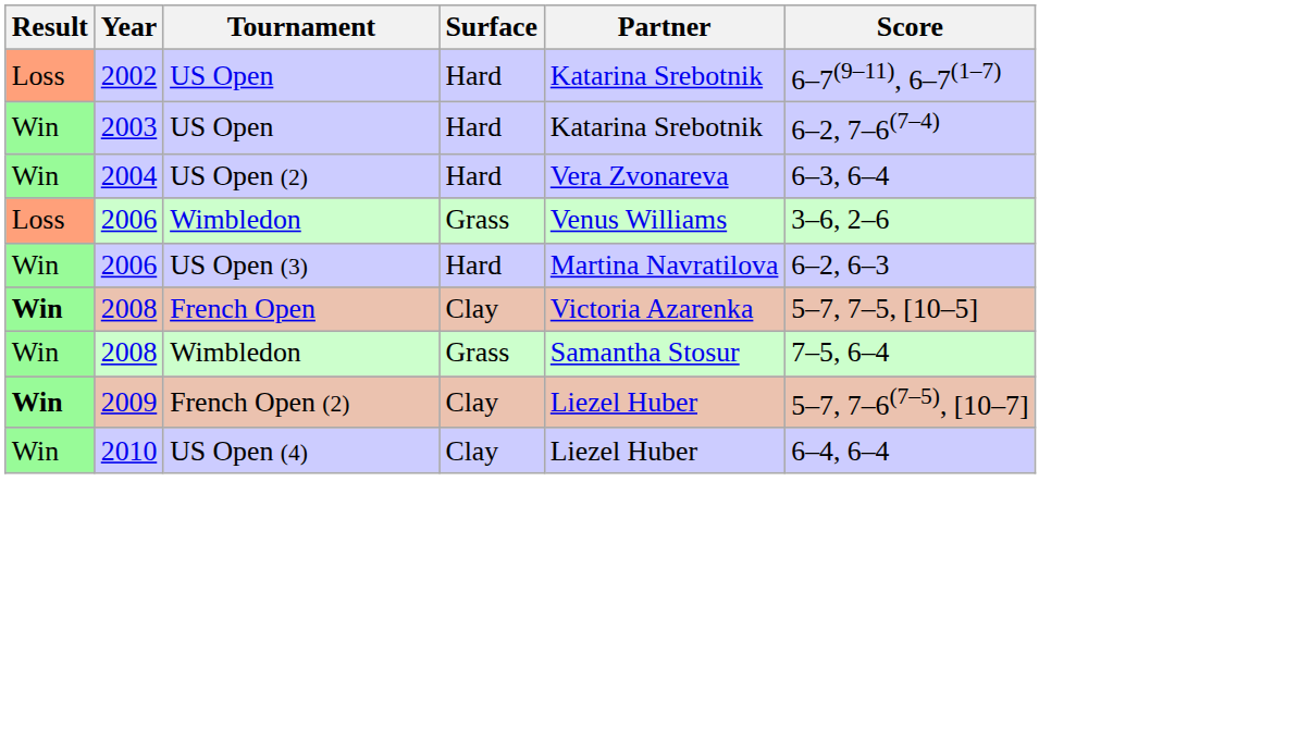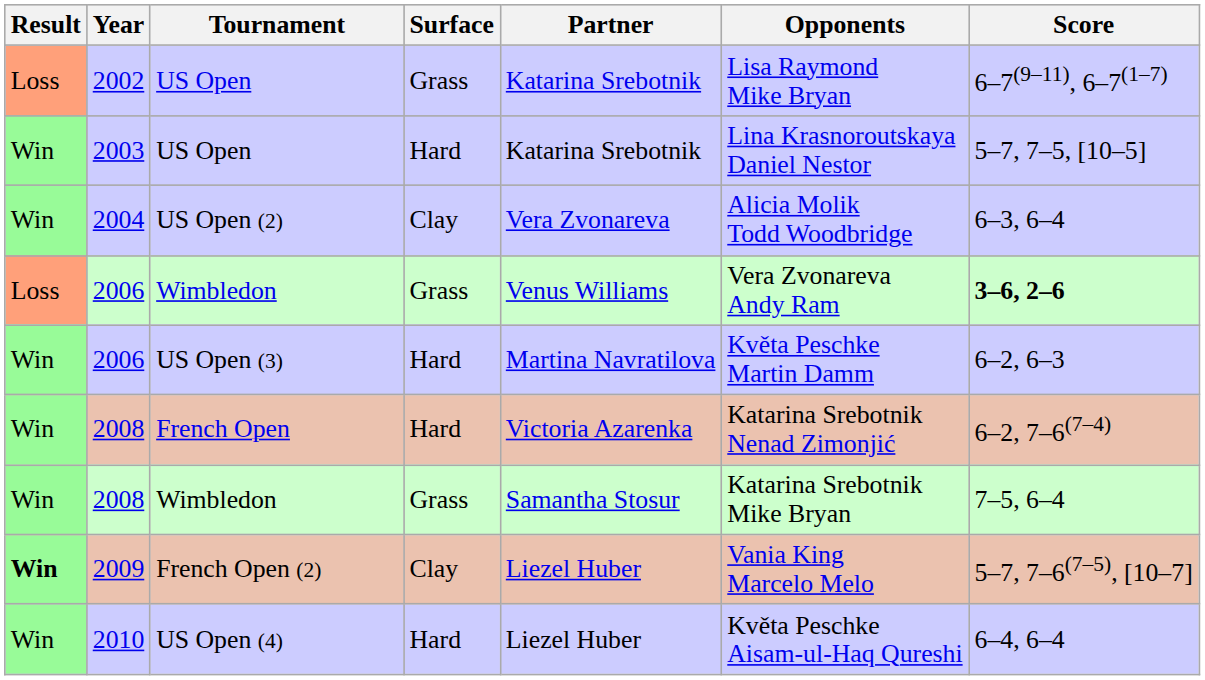+ column: Opponents | Lisa Raymond Mike Bryan | Lina Krasnoroutskaya Daniel Nestor | Alicia Molik Todd Woodbridge | Vera Zvonareva Andy Ram | Květa Peschke Martin Damm | Katarina Srebotnik Nenad Zimonjić | Katarina Srebotnik Mike Bryan | Vania King Marcelo Melo | Květa Peschke Aisam-ul-Haq Qureshi
2002 | Surface: Hard -> Grass
2003 | Score: 6–2, 7–6(7–4) -> 5–7, 7–5, [10–5]
2004 | Surface: Hard -> Clay
2006 / Wimbledon | Score: normal -> bold
2008 / French Open | Result: bold -> normal
2008 / French Open | Surface: Clay -> Hard
2008 / French Open | Score: 5–7, 7–5, [10–5] -> 6–2, 7–6(7–4)
2010 | Surface: Clay -> Hard
